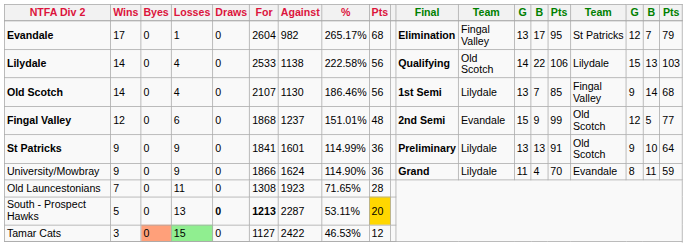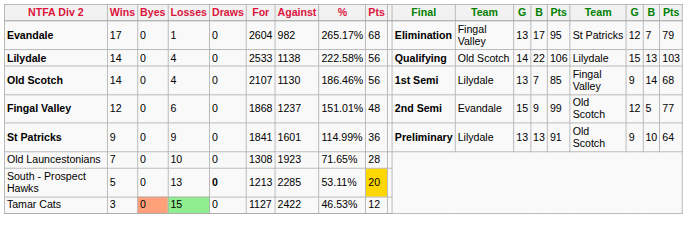- row: University/Mowbray | 9 | 0 | 9 | 0 | 1866 | 1624 | 114.90% | 36 | Grand | Lilydale | 11 | 4 | 70 | Evandale | 8 | 11 | 59
Old Launcestonians | Losses: 11 -> 10
South - Prospect Hawks | For: bold -> normal
South - Prospect Hawks | Against: 2287 -> 2285
